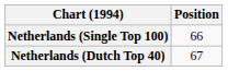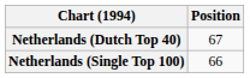rows swapped: Netherlands (Dutch Top 40) <-> Netherlands (Single Top 100)
